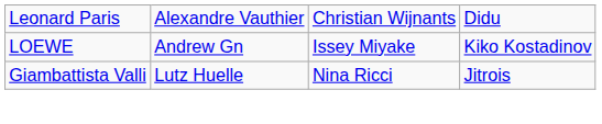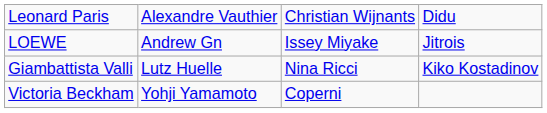LOEWE | column 4: Kiko Kostadinov -> Jitrois
Giambattista Valli | column 4: Jitrois -> Kiko Kostadinov
+ row: Victoria Beckham | Yohji Yamamoto | Coperni
